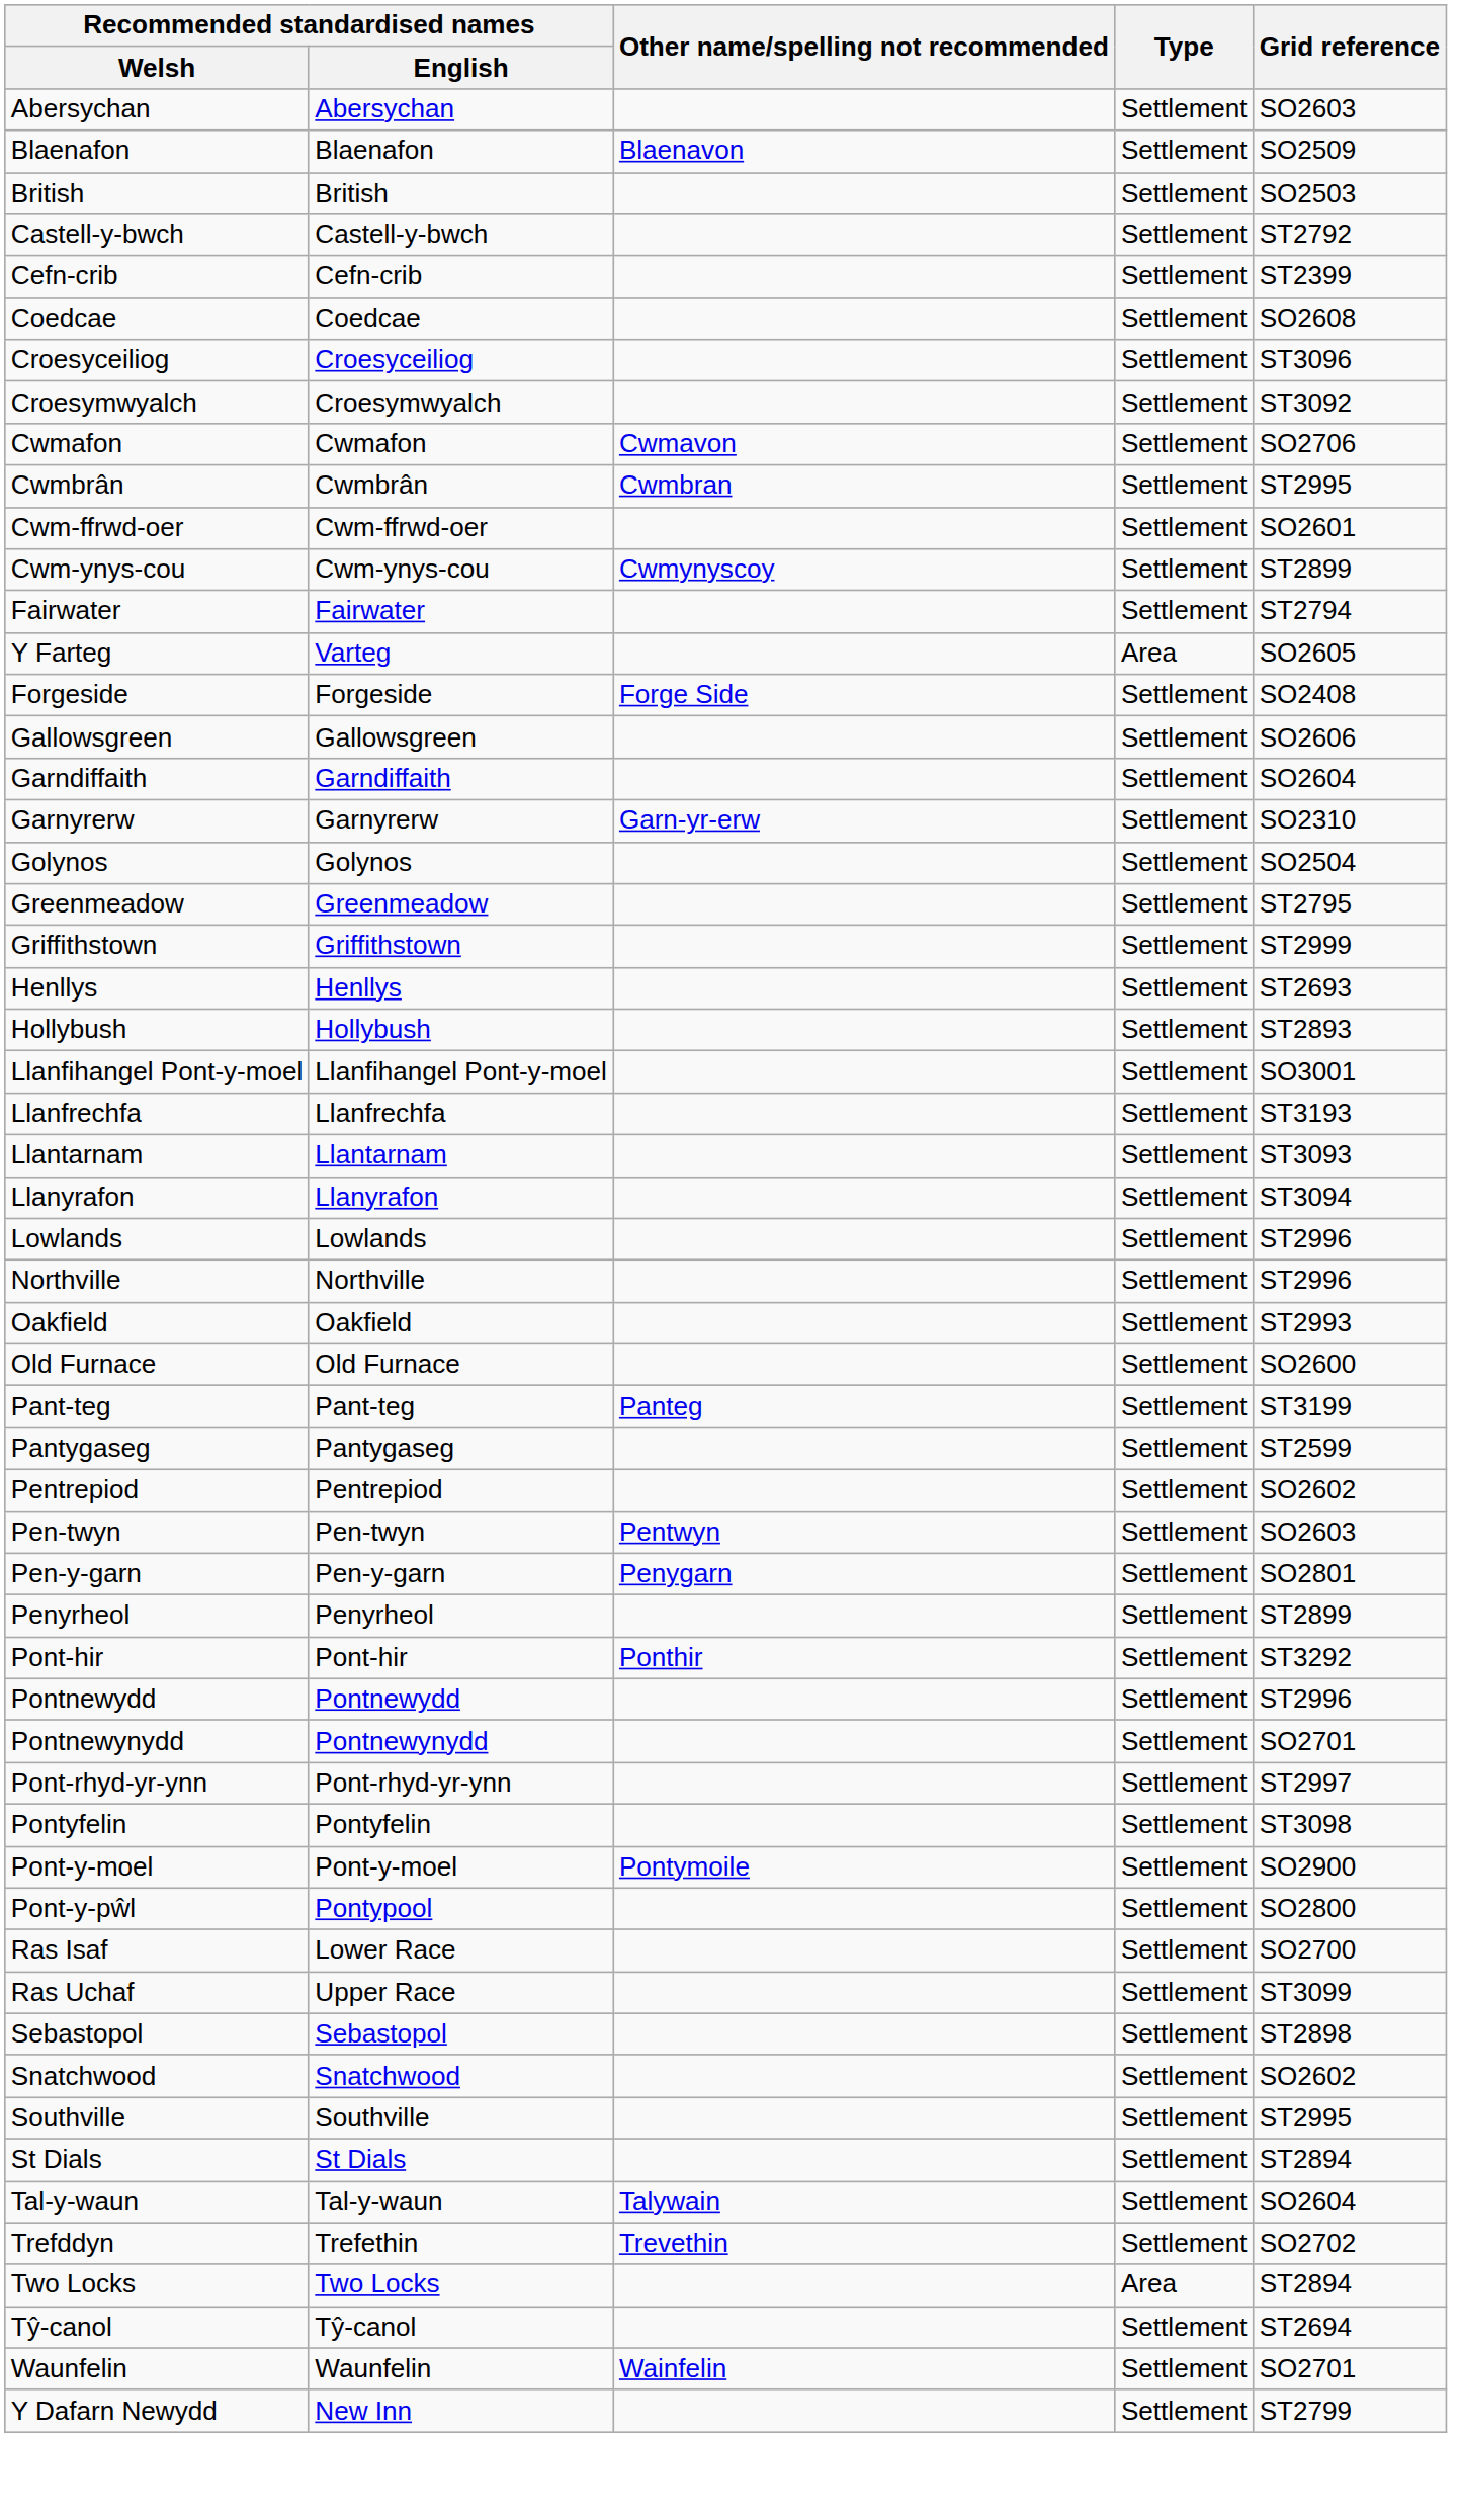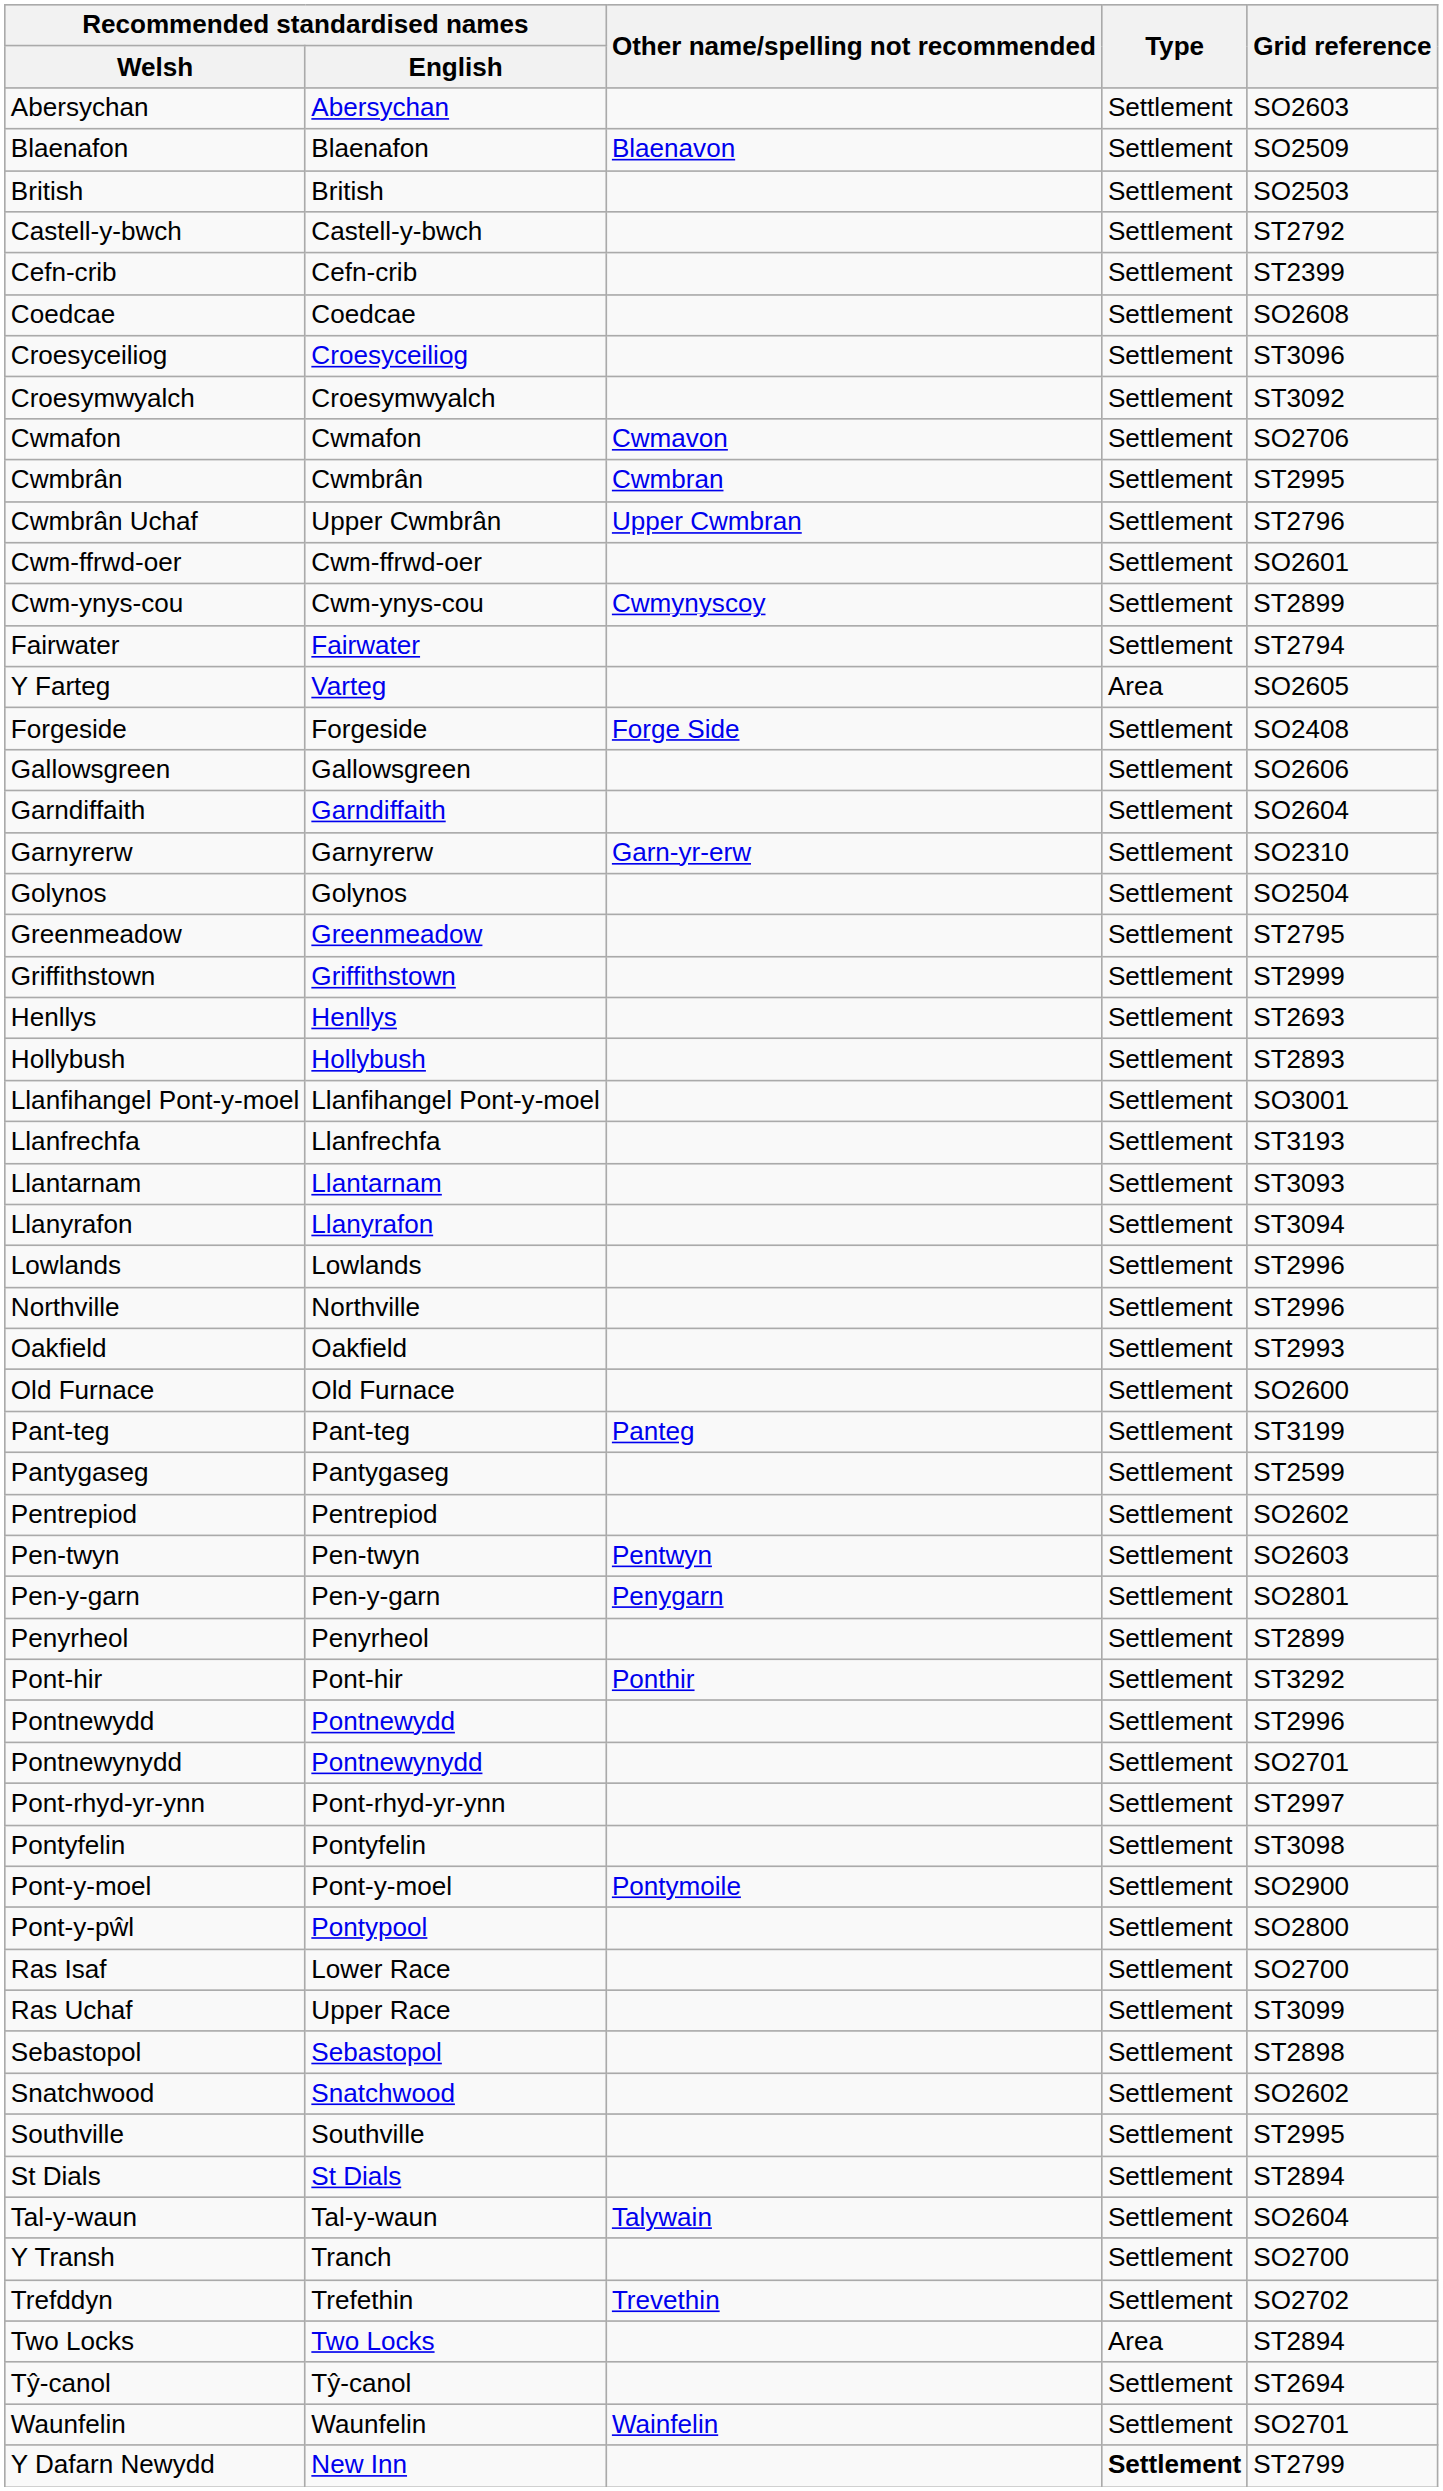+ row: Cwmbrân Uchaf | Upper Cwmbrân | Upper Cwmbran | Settlement | ST2796
+ row: Y Transh | Tranch | Settlement | SO2700
Y Dafarn Newydd | Type: normal -> bold
